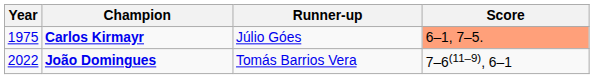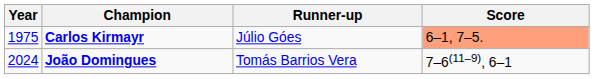João Domingues | Year: 2022 -> 2024
